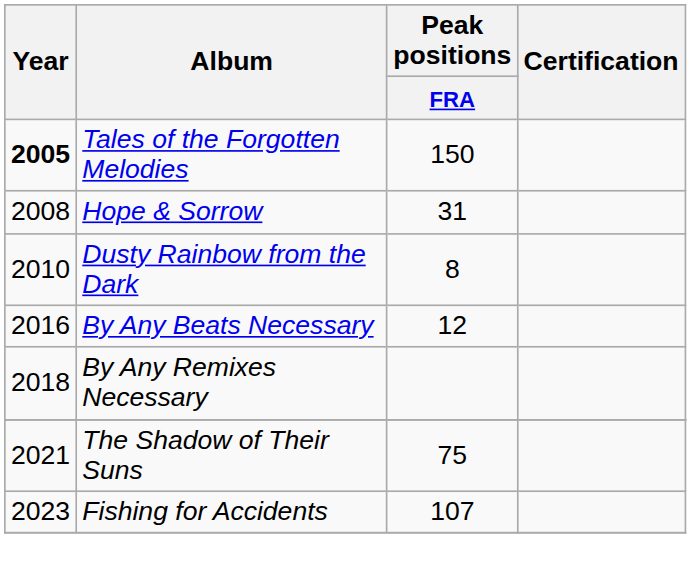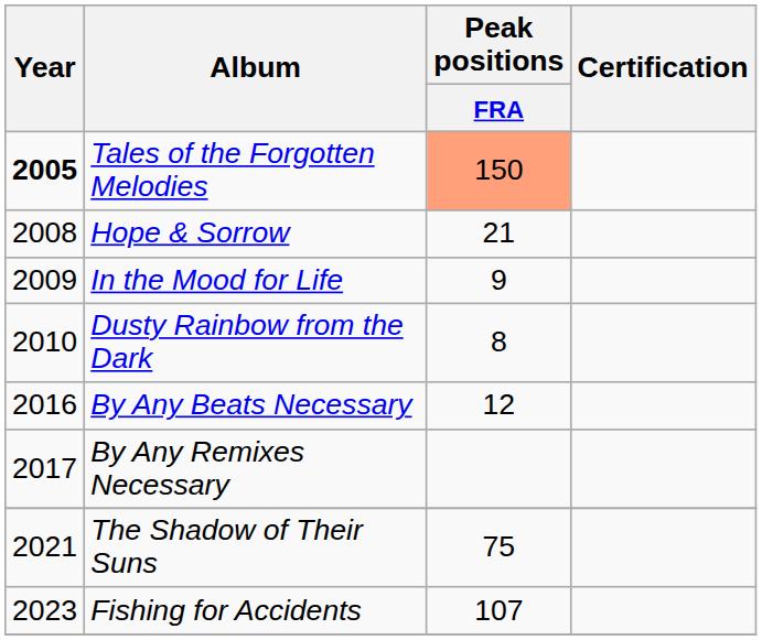Tales of the Forgotten Melodies | Peak positions / FRA: no background -> lightsalmon background
Hope & Sorrow | Peak positions / FRA: 31 -> 21
+ row: 2009 | In the Mood for Life | 9
By Any Remixes Necessary | Year: 2018 -> 2017
